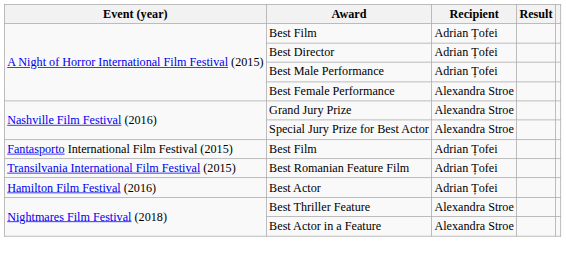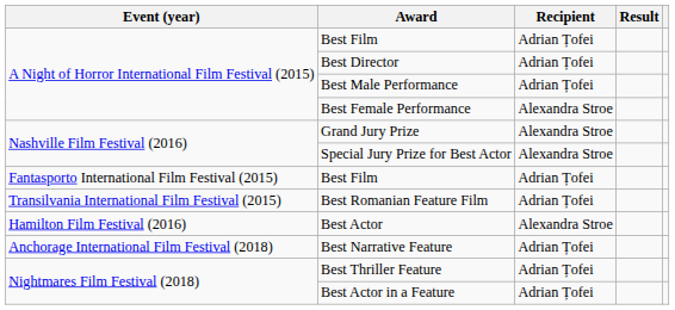Best Actor | Recipient: Adrian Țofei -> Alexandra Stroe
+ row: Anchorage International Film Festival (2018) | Best Narrative Feature | Adrian Țofei
Best Thriller Feature | Recipient: Alexandra Stroe -> Adrian Țofei
Best Actor in a Feature | Recipient: Alexandra Stroe -> Adrian Țofei
